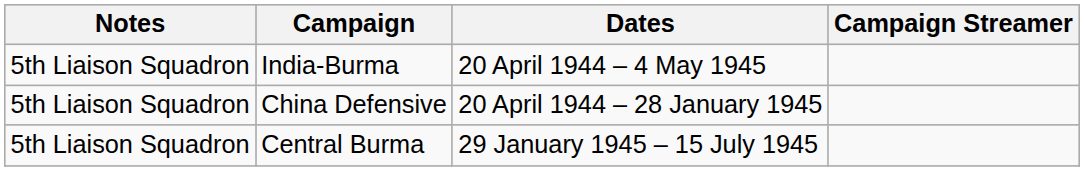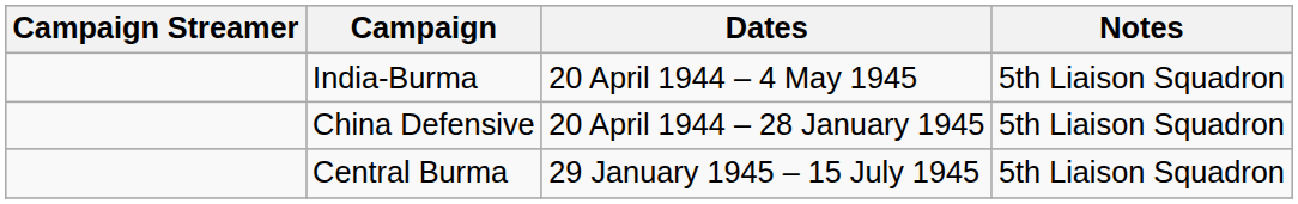columns swapped: Campaign Streamer <-> Notes
